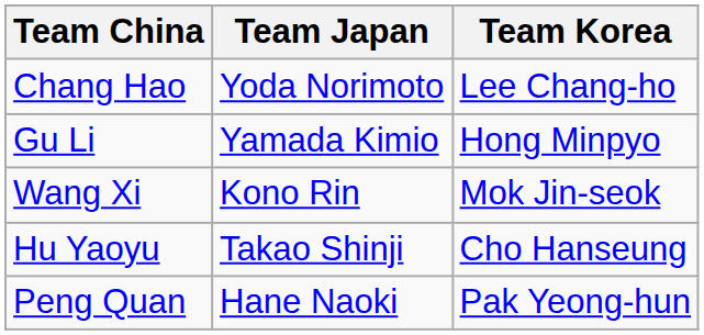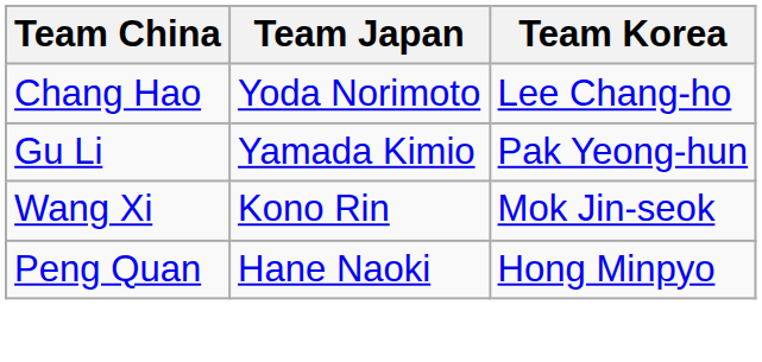Gu Li | Team Korea: Hong Minpyo -> Pak Yeong-hun
- row: Hu Yaoyu | Takao Shinji | Cho Hanseung
Peng Quan | Team Korea: Pak Yeong-hun -> Hong Minpyo
